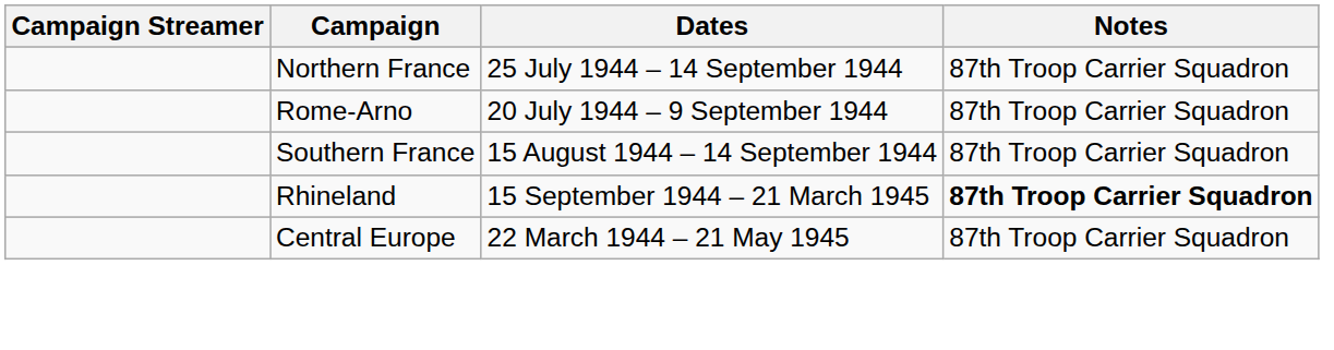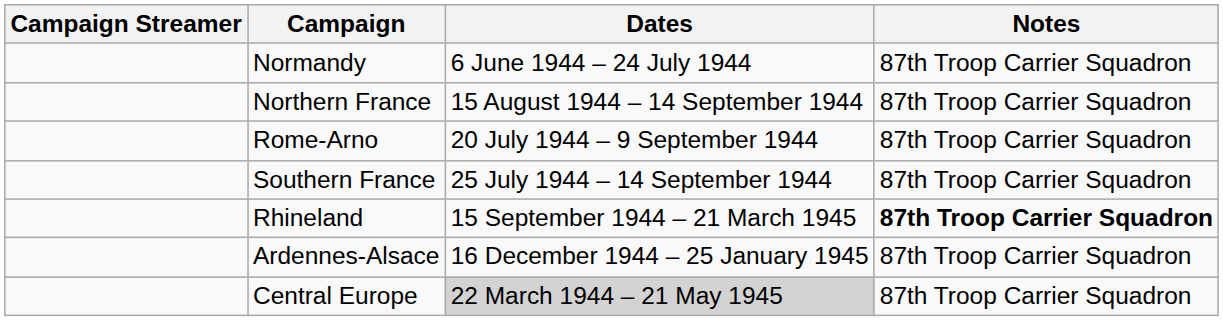+ row: Normandy | 6 June 1944 – 24 July 1944 | 87th Troop Carrier Squadron
Northern France | Dates: 25 July 1944 – 14 September 1944 -> 15 August 1944 – 14 September 1944
Southern France | Dates: 15 August 1944 – 14 September 1944 -> 25 July 1944 – 14 September 1944
+ row: Ardennes-Alsace | 16 December 1944 – 25 January 1945 | 87th Troop Carrier Squadron
Central Europe | Dates: no background -> lightgrey background
